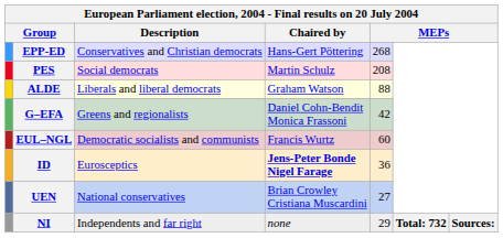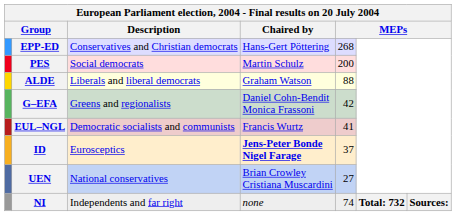PES | column 5: 208 -> 200
EUL–NGL | column 5: 60 -> 41
ID | column 5: 36 -> 37
NI | column 5: 29 -> 74
